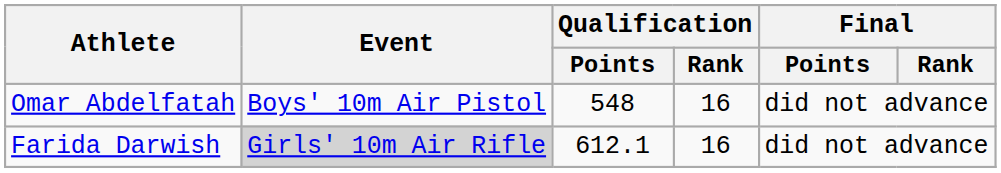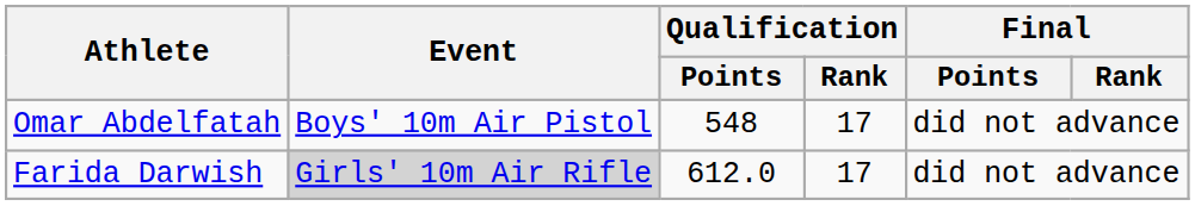Omar Abdelfatah | Qualification / Rank: 16 -> 17
Farida Darwish | Qualification / Points: 612.1 -> 612.0
Farida Darwish | Qualification / Rank: 16 -> 17
